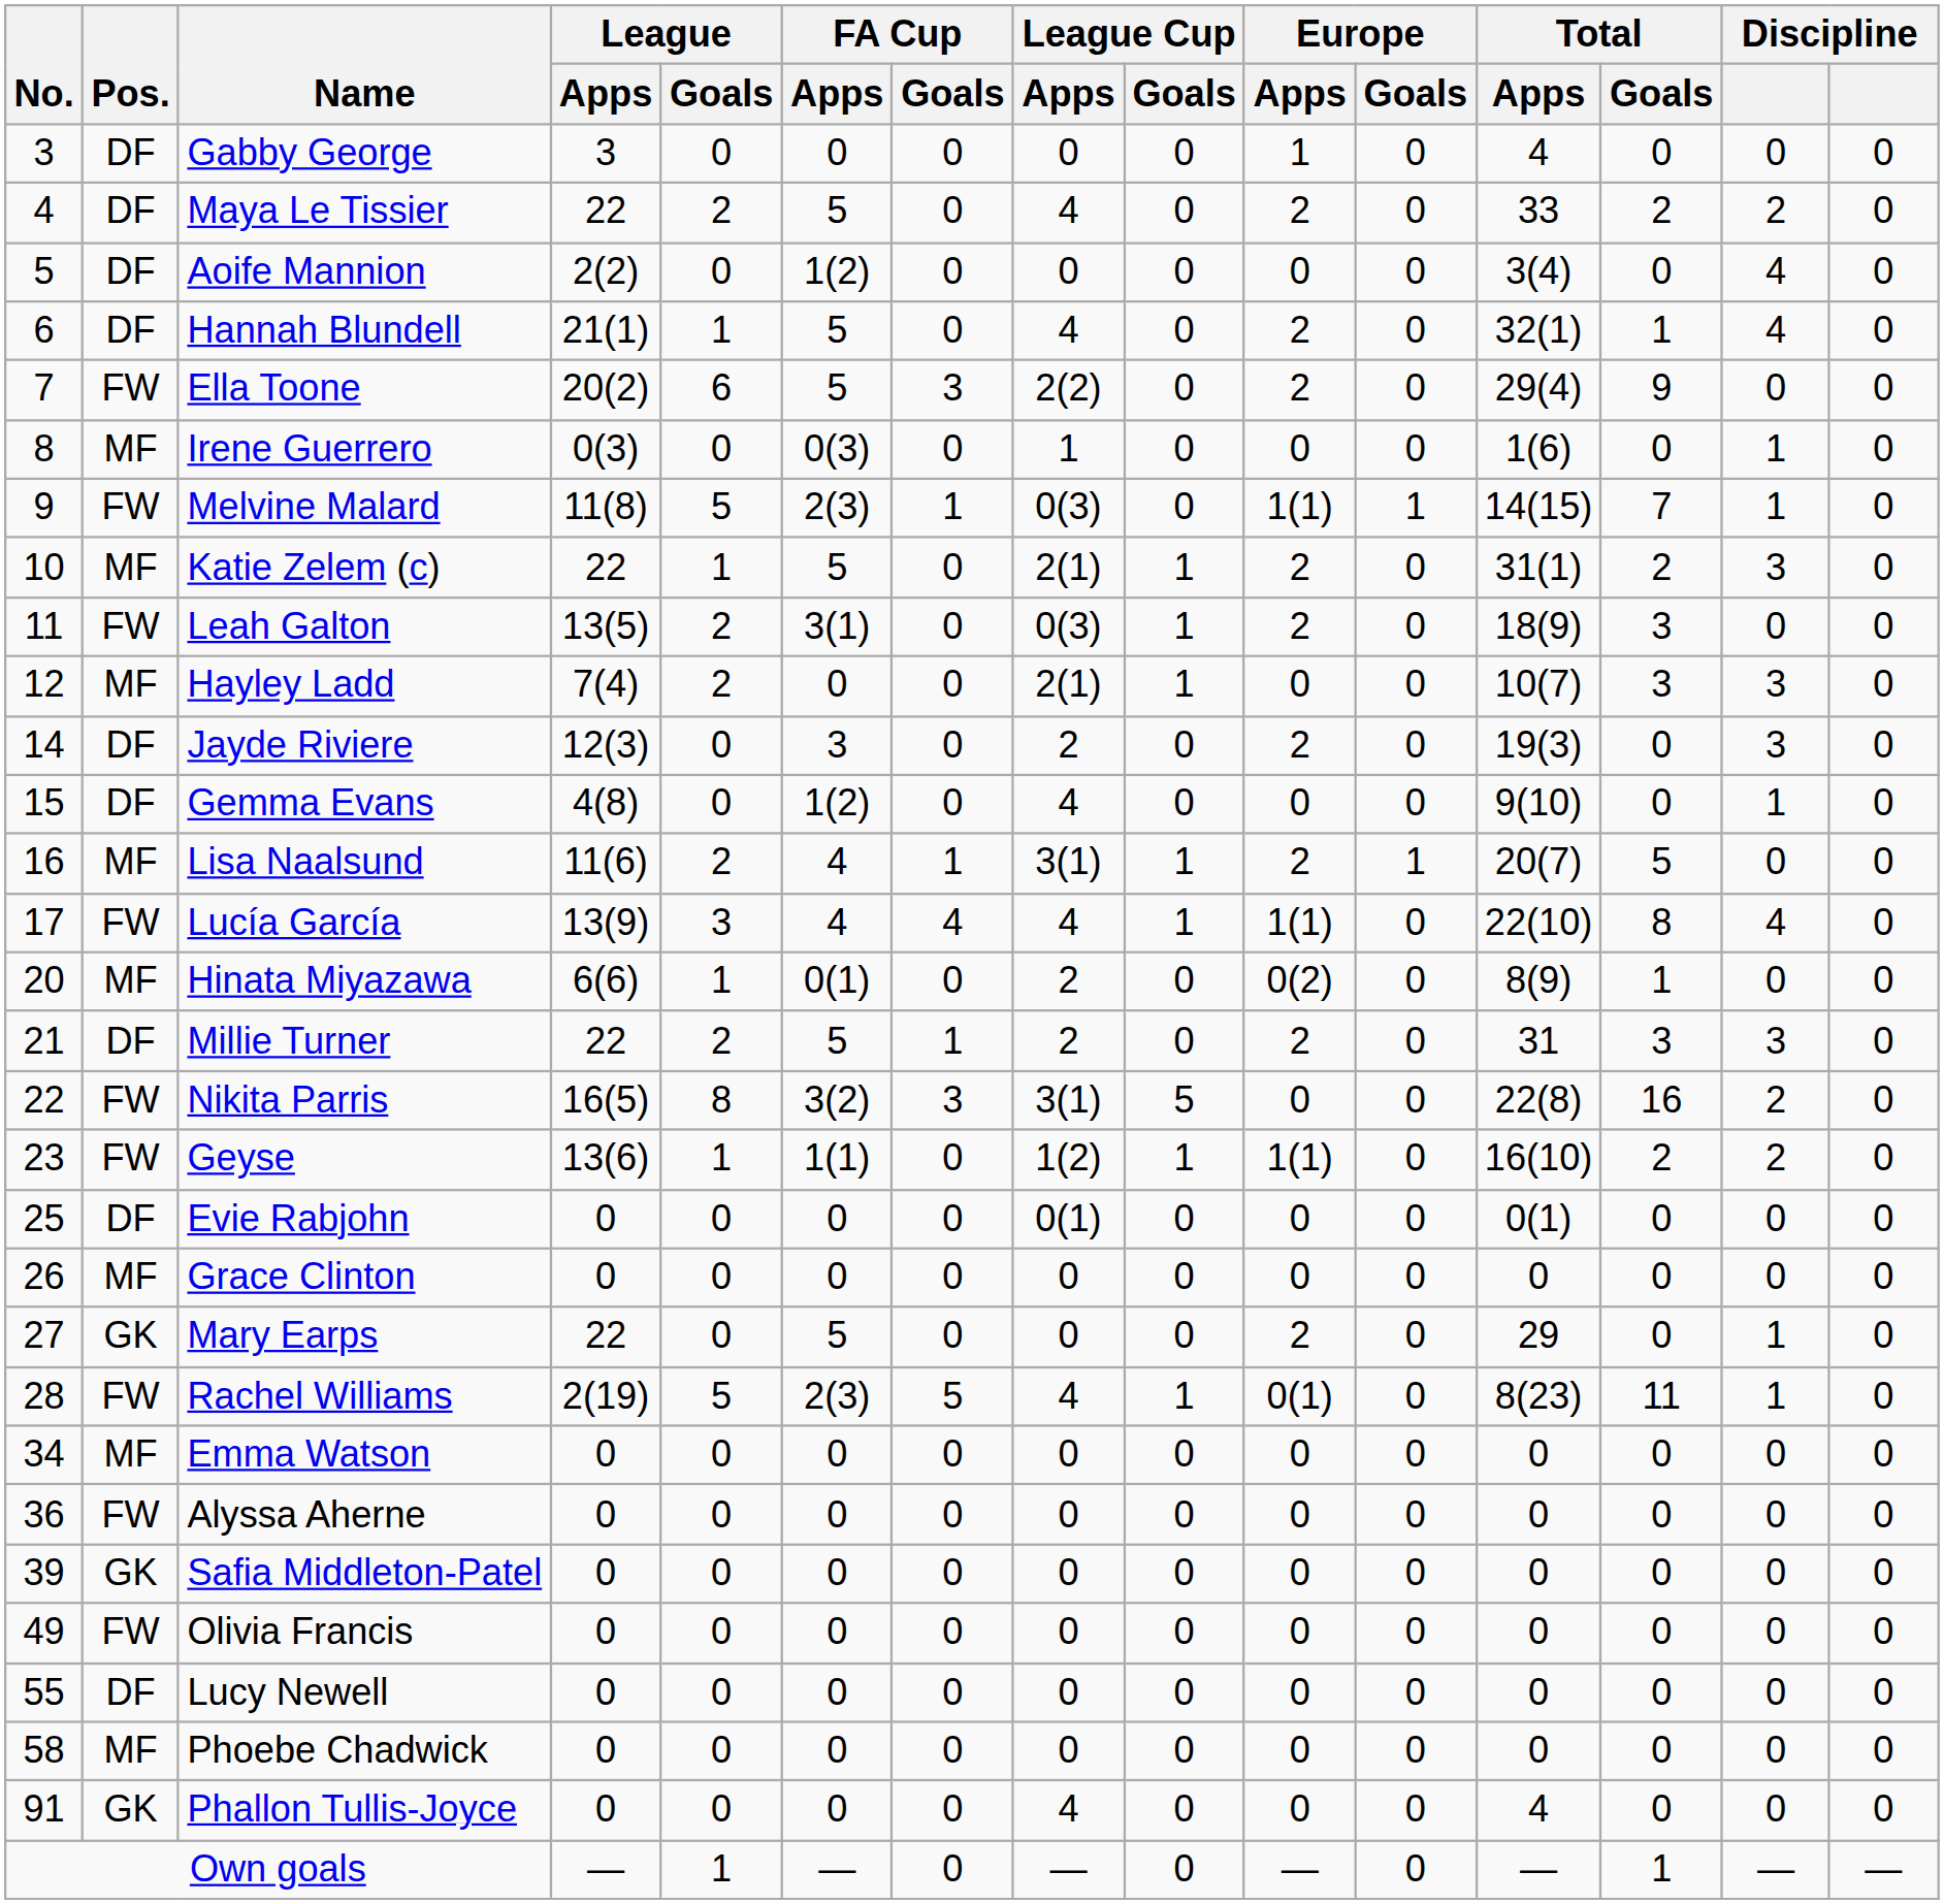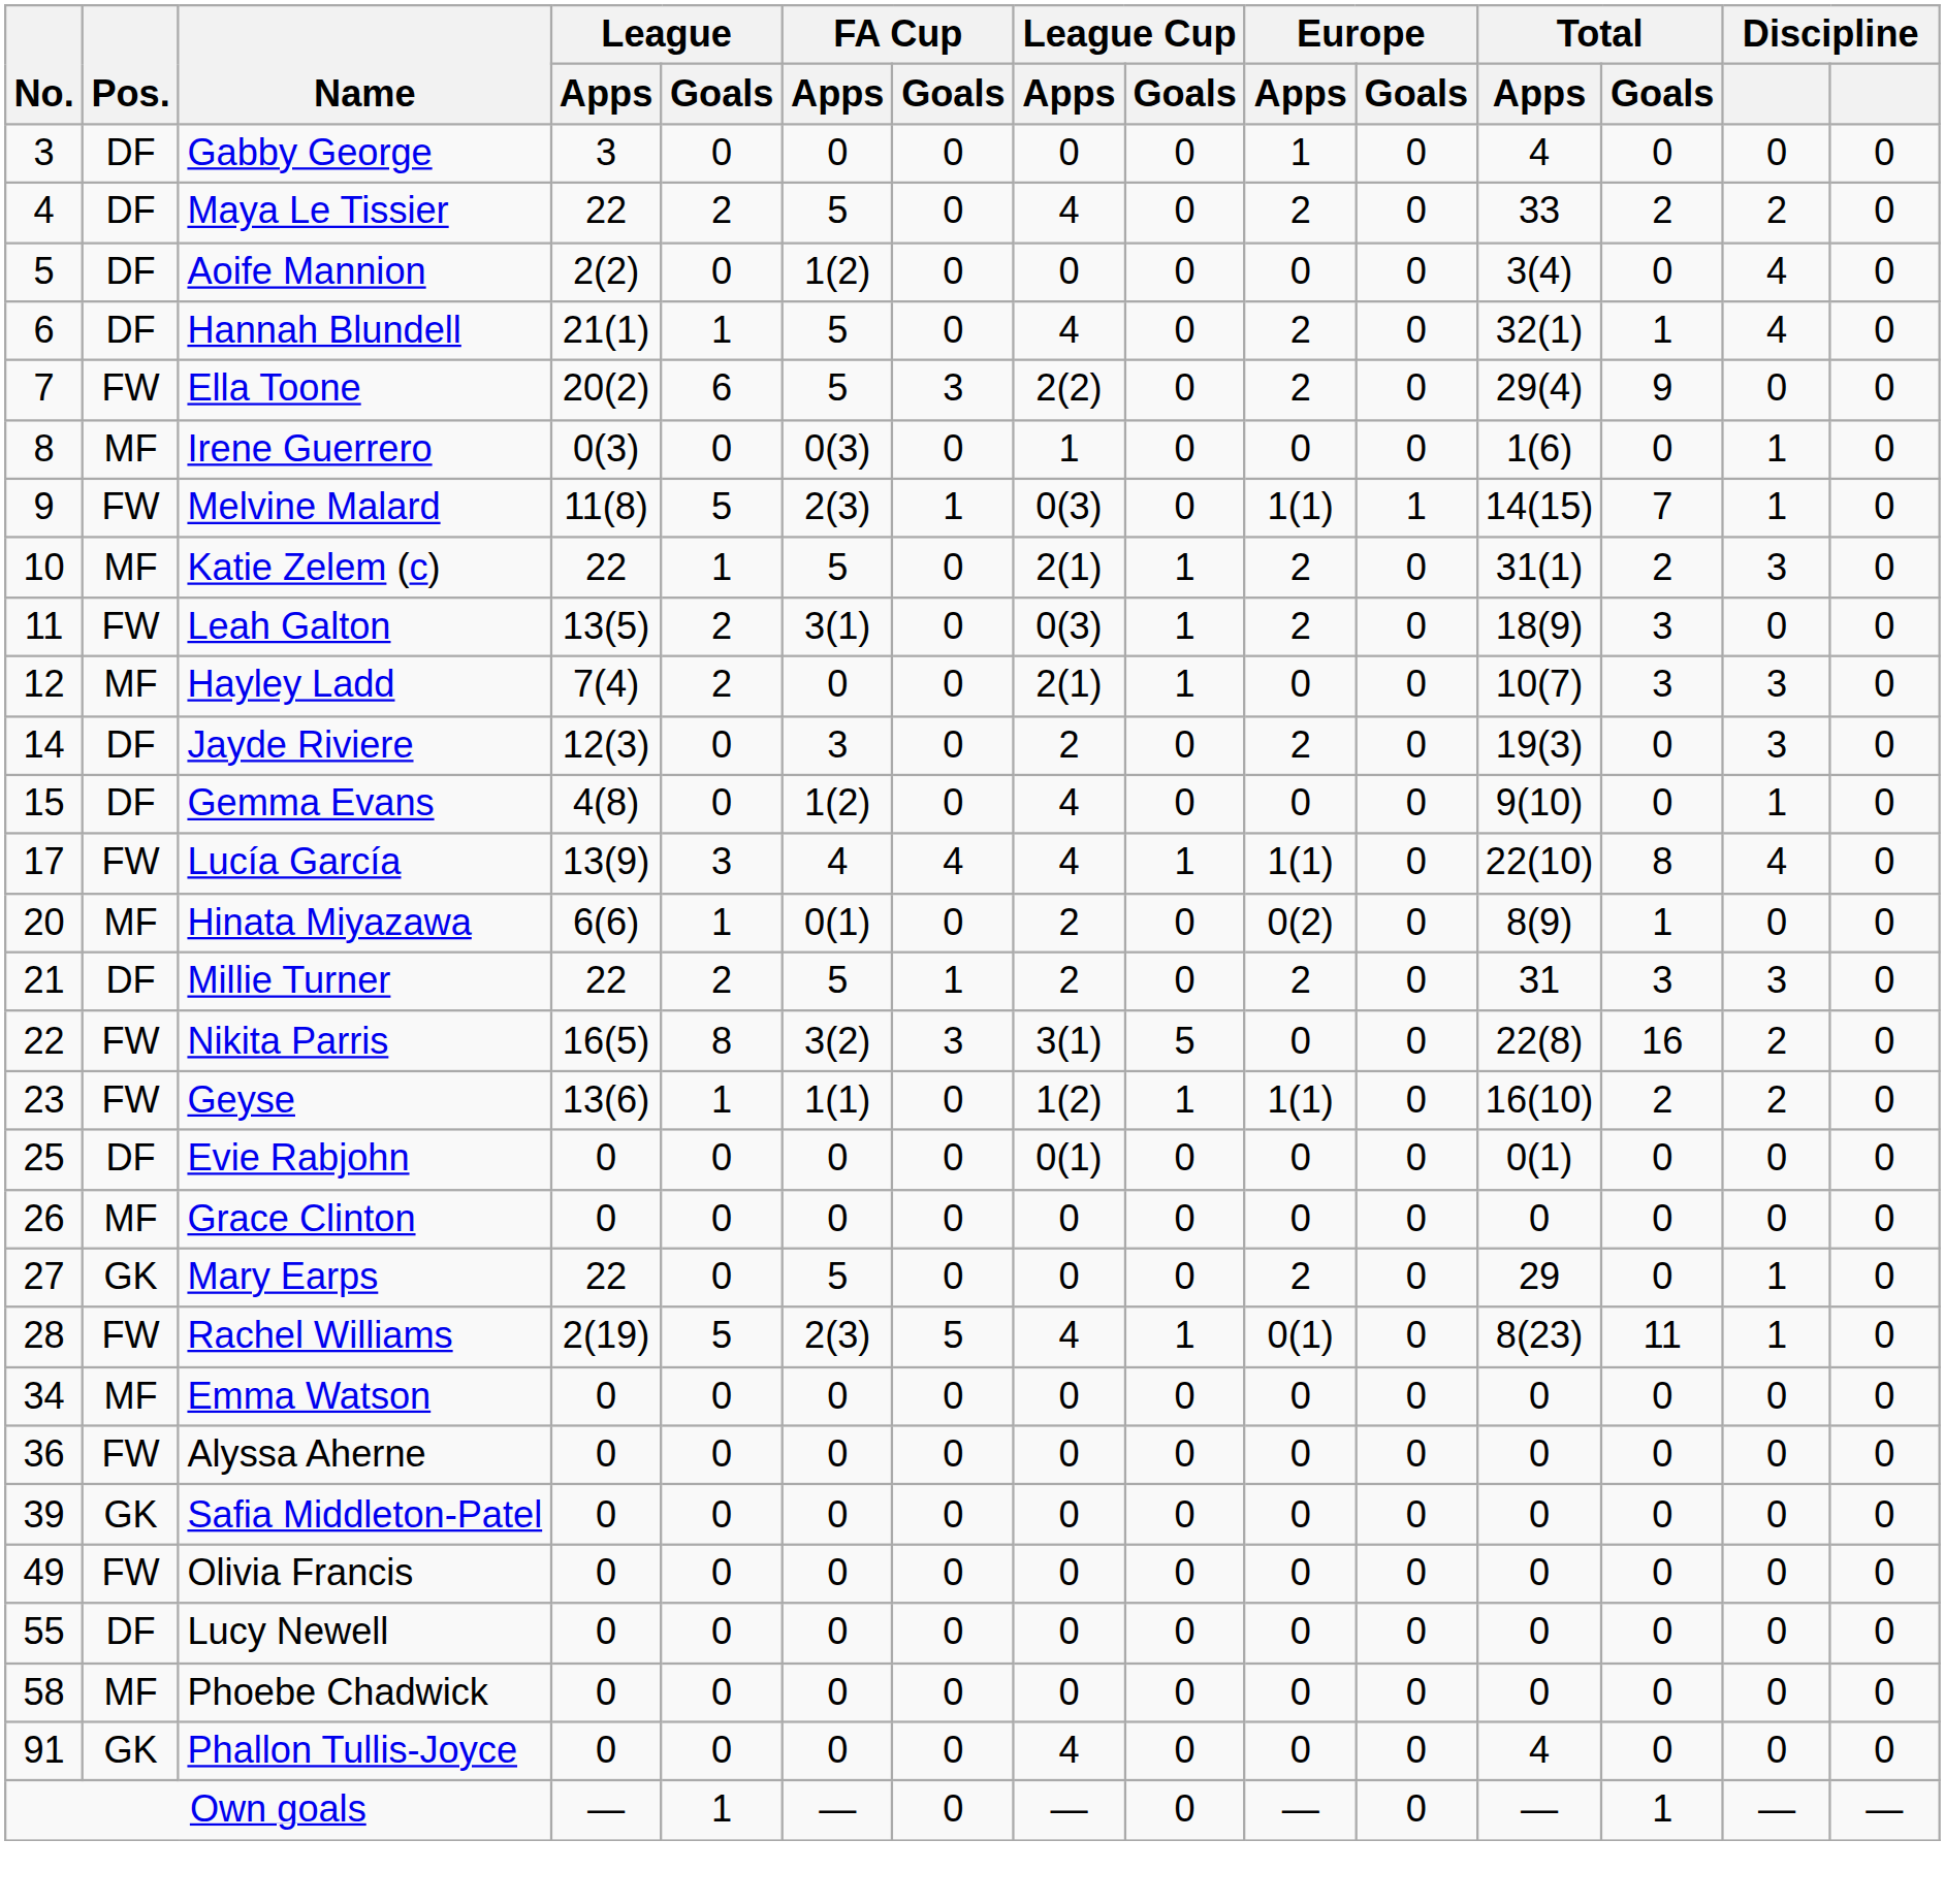- row: 16 | MF | Lisa Naalsund | 11(6) | 2 | 4 | 1 | 3(1) | 1 | 2 | 1 | 20(7) | 5 | 0 | 0
